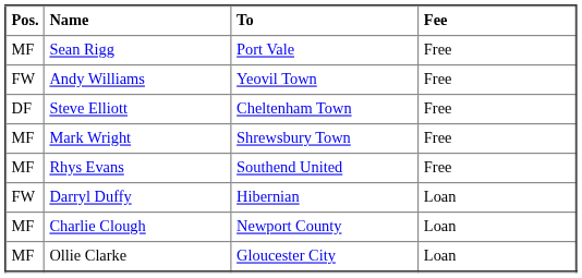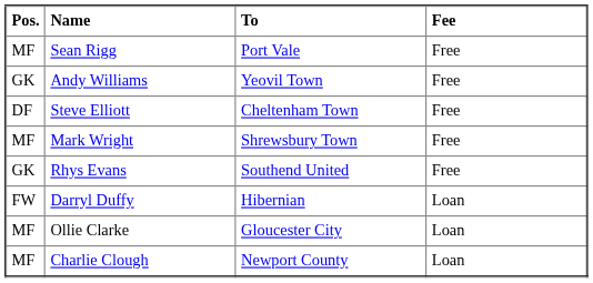Andy Williams | Pos.: FW -> GK
Rhys Evans | Pos.: MF -> GK
rows swapped: Ollie Clarke <-> Charlie Clough
